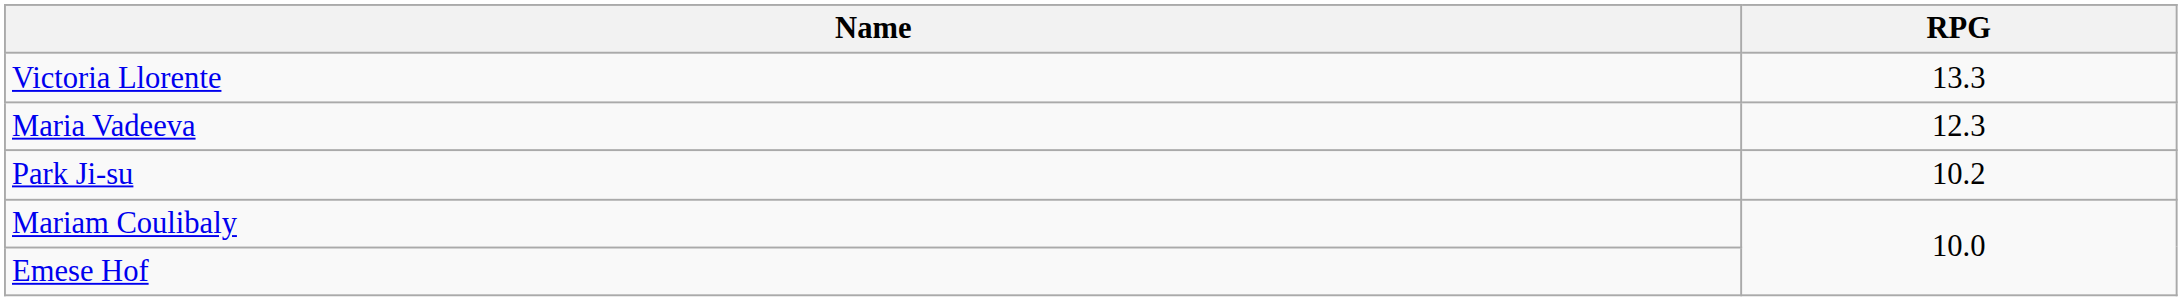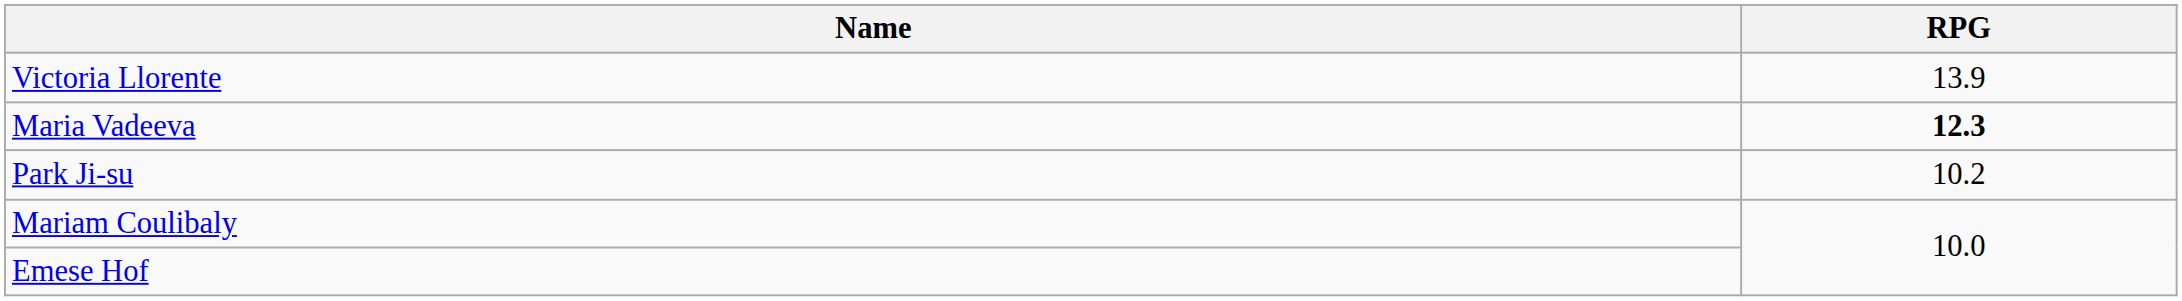Victoria Llorente | RPG: 13.3 -> 13.9
Maria Vadeeva | RPG: normal -> bold
